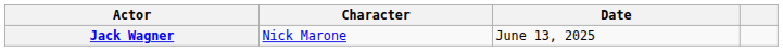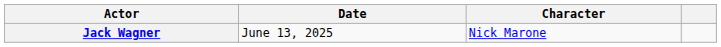columns swapped: Character <-> Date
